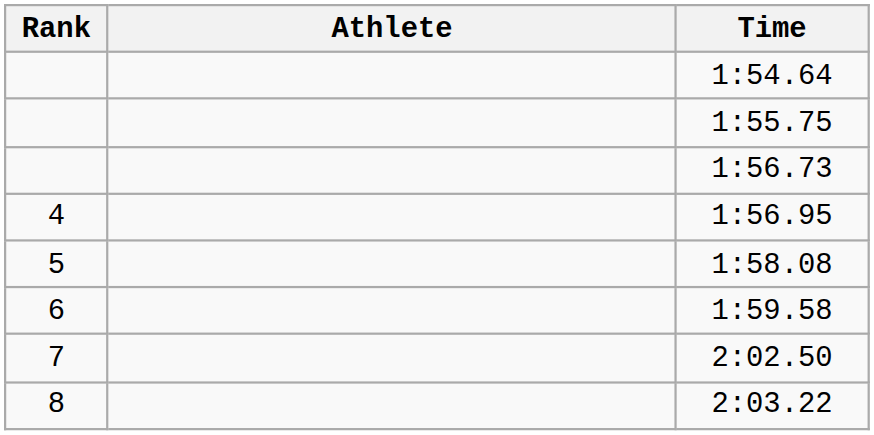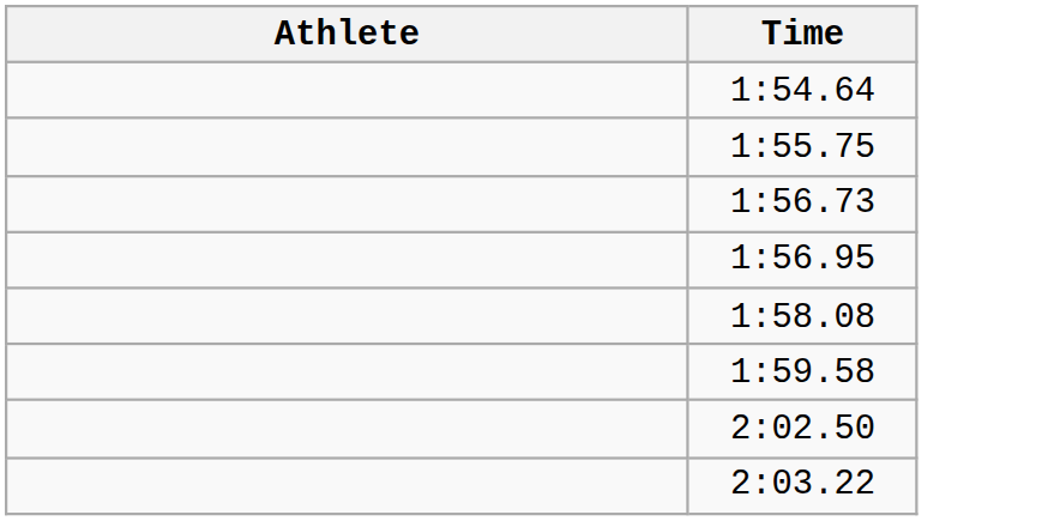- column: Rank | 4 | 5 | 6 | 7 | 8
